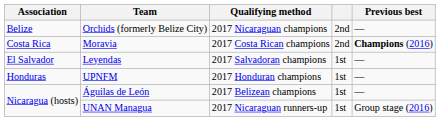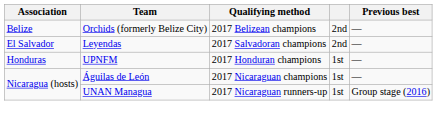Orchids (formerly Belize City) | Qualifying method: 2017 Nicaraguan champions -> 2017 Belizean champions
- row: Costa Rica | Moravia | 2017 Costa Rican champions | 2nd | Champions (2016)
Leyendas | column 4: 1st -> 2nd
Águilas de León | Qualifying method: 2017 Belizean champions -> 2017 Nicaraguan champions
